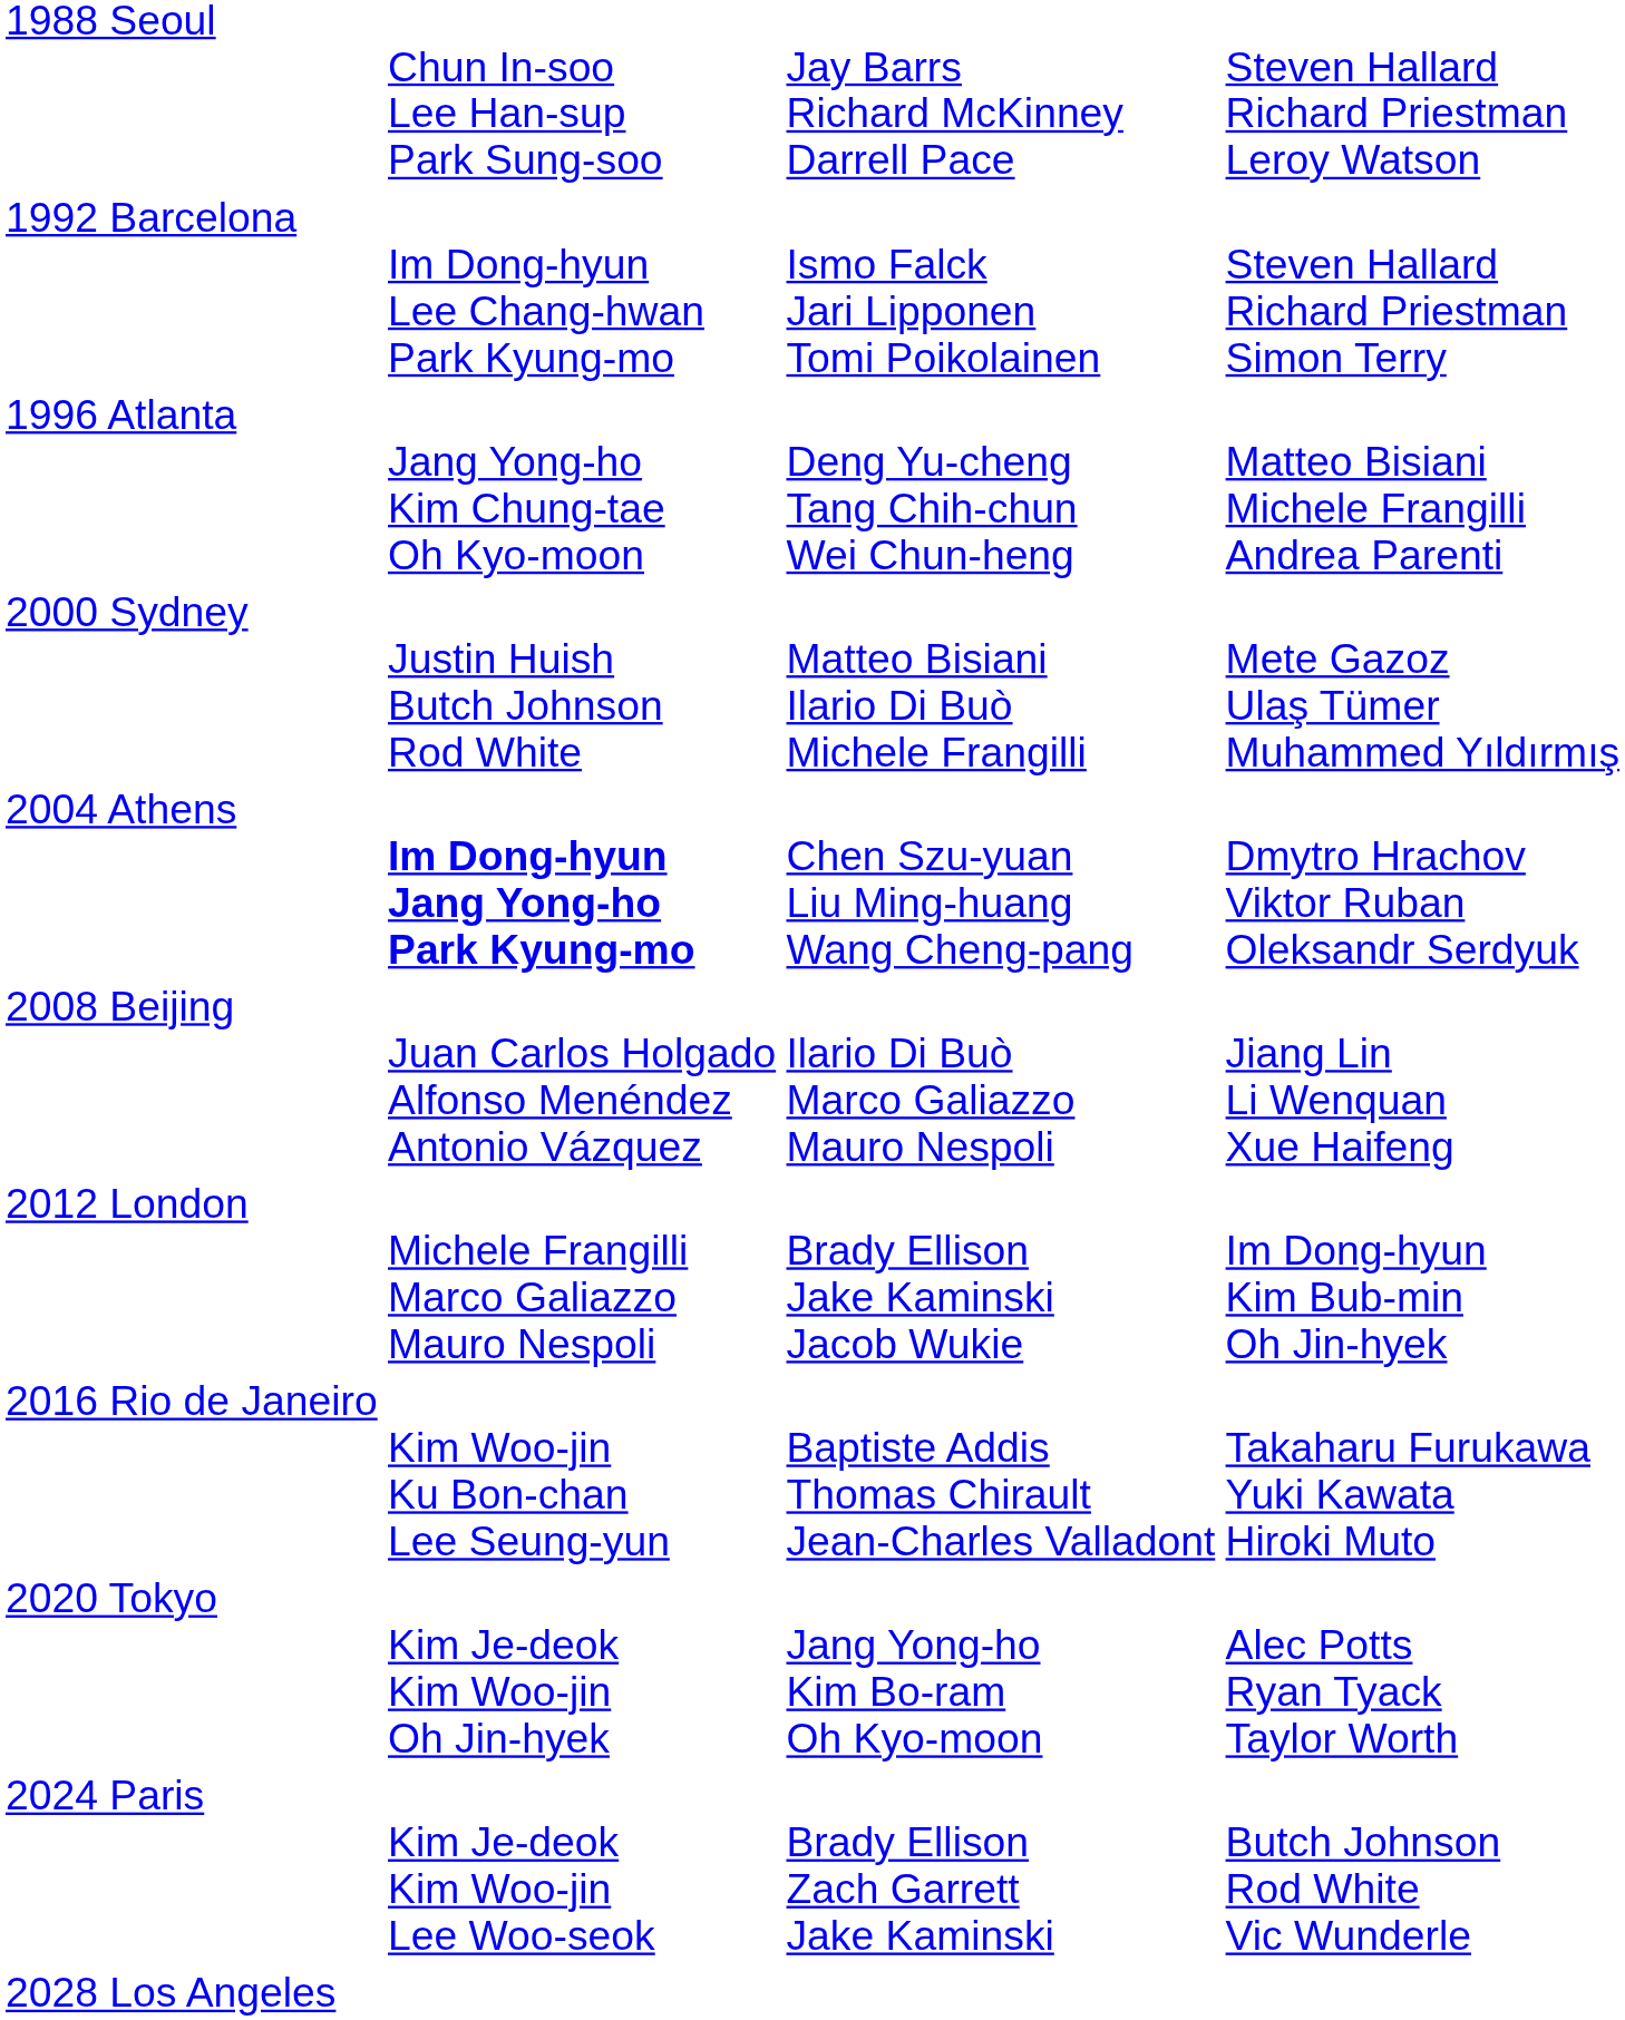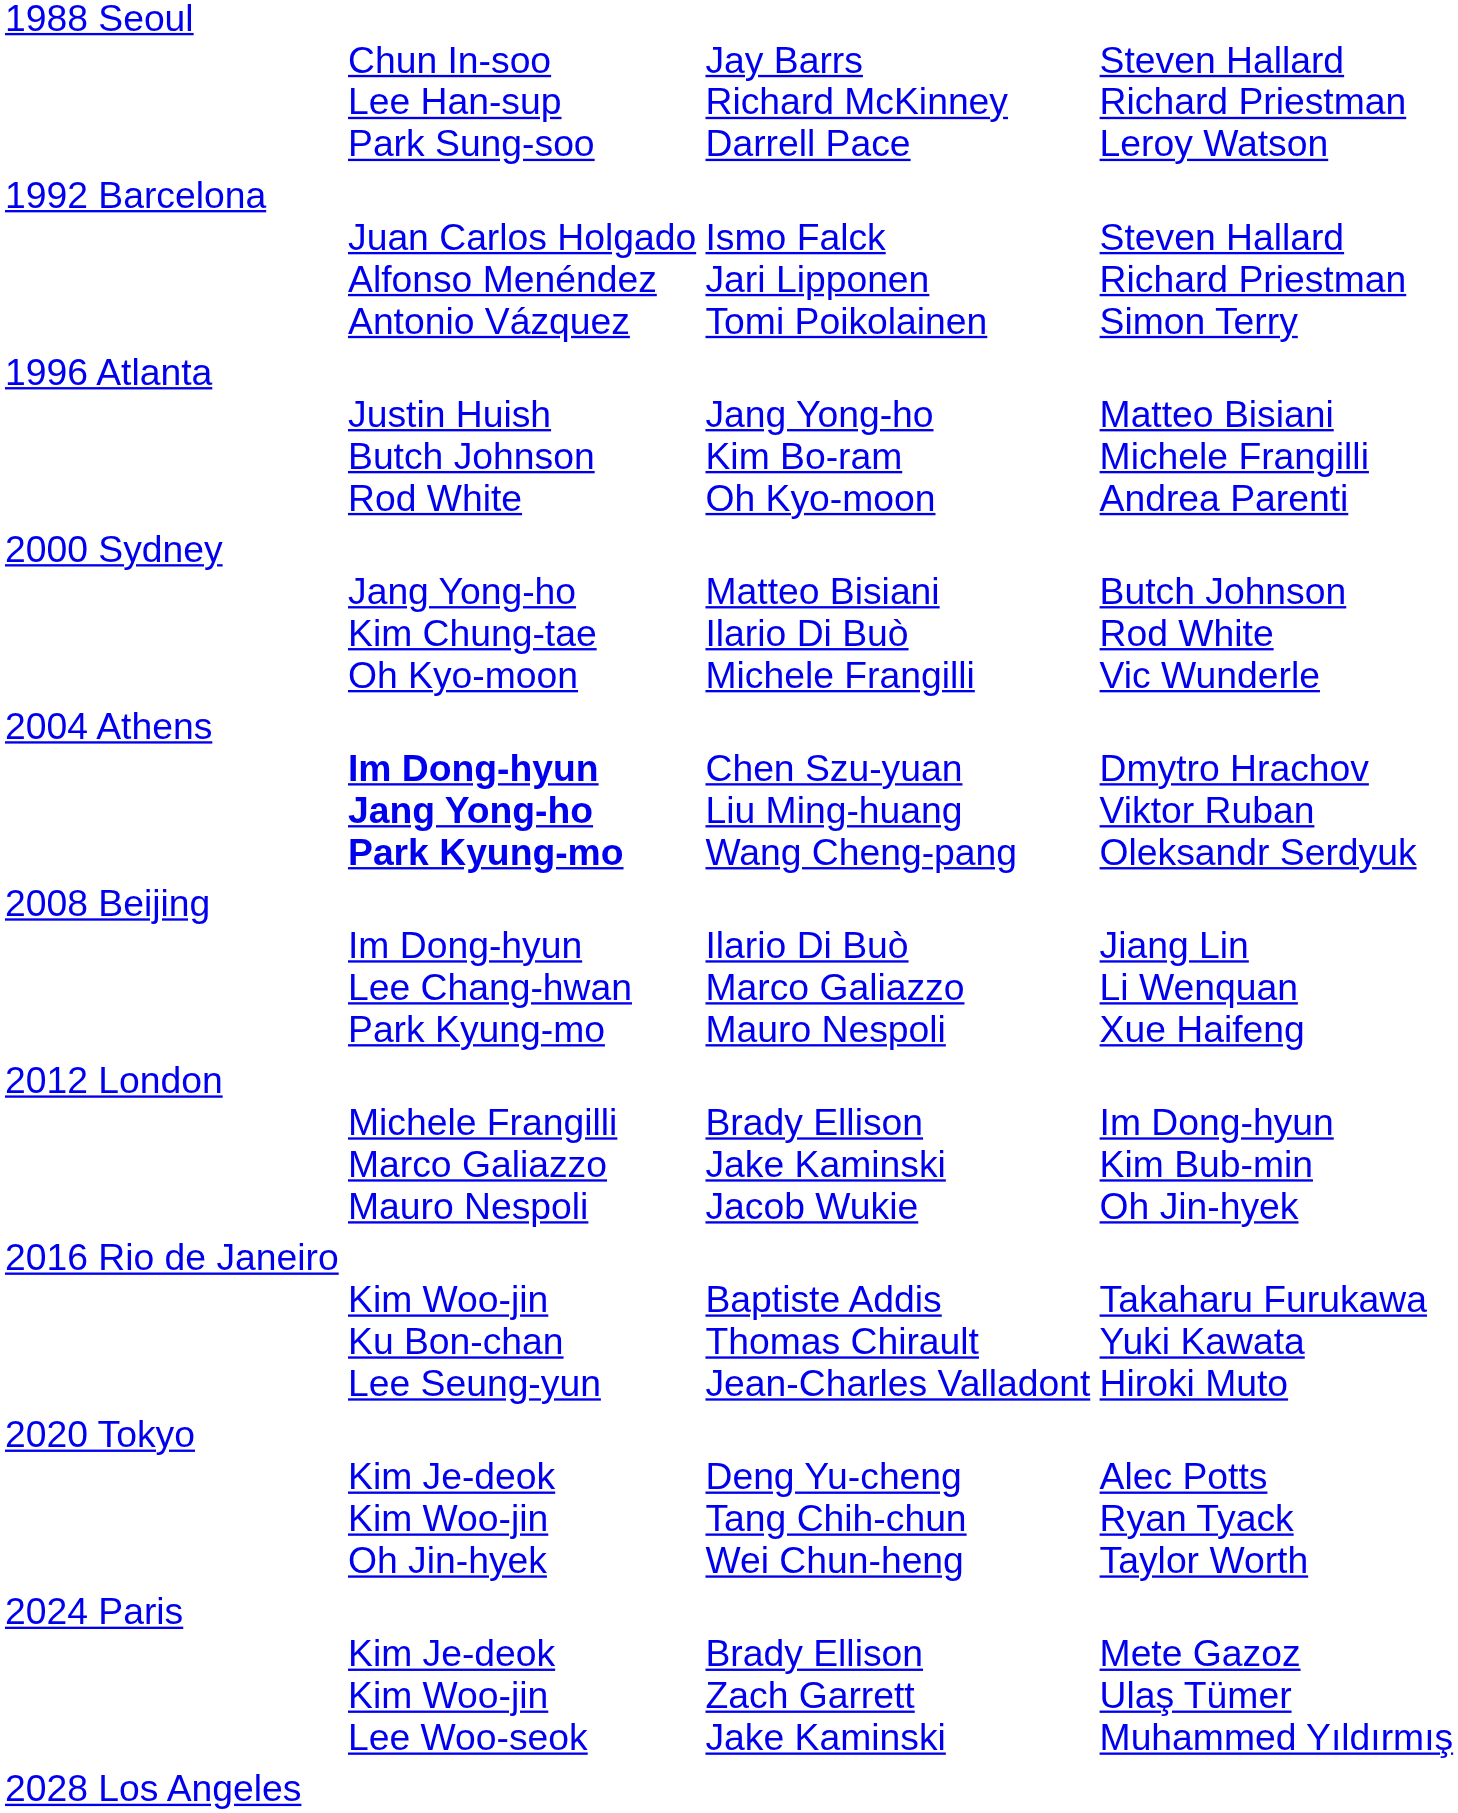1992 Barcelona | column 2: Im Dong-hyun Lee Chang-hwan Park Kyung-mo -> Juan Carlos Holgado Alfonso Menéndez Antonio Vázquez
1996 Atlanta | column 2: Jang Yong-ho Kim Chung-tae Oh Kyo-moon -> Justin Huish Butch Johnson Rod White
1996 Atlanta | column 3: Deng Yu-cheng Tang Chih-chun Wei Chun-heng -> Jang Yong-ho Kim Bo-ram Oh Kyo-moon
2000 Sydney | column 2: Justin Huish Butch Johnson Rod White -> Jang Yong-ho Kim Chung-tae Oh Kyo-moon
2000 Sydney | column 4: Mete Gazoz Ulaş Tümer Muhammed Yıldırmış -> Butch Johnson Rod White Vic Wunderle
2008 Beijing | column 2: Juan Carlos Holgado Alfonso Menéndez Antonio Vázquez -> Im Dong-hyun Lee Chang-hwan Park Kyung-mo
2020 Tokyo | column 3: Jang Yong-ho Kim Bo-ram Oh Kyo-moon -> Deng Yu-cheng Tang Chih-chun Wei Chun-heng
2024 Paris | column 4: Butch Johnson Rod White Vic Wunderle -> Mete Gazoz Ulaş Tümer Muhammed Yıldırmış
